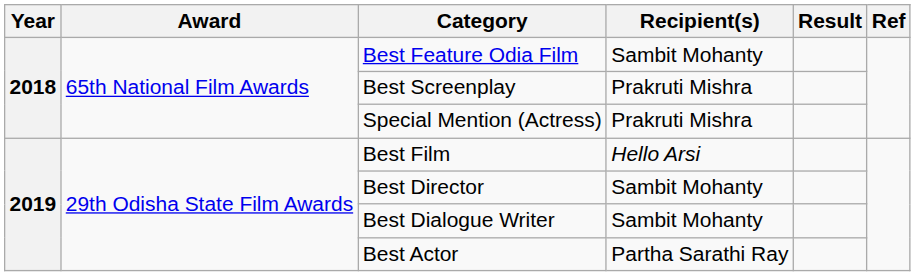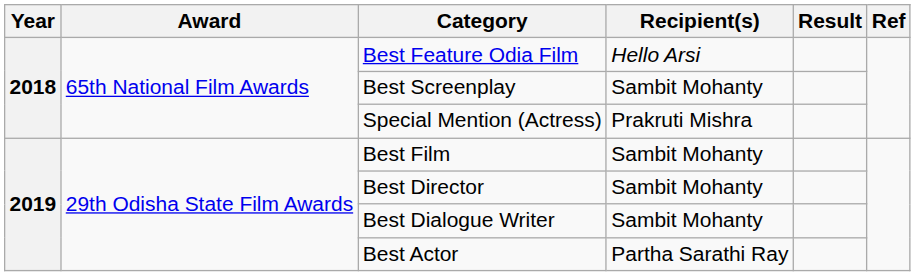Best Feature Odia Film | Recipient(s): Sambit Mohanty -> Hello Arsi
Best Screenplay | Recipient(s): Prakruti Mishra -> Sambit Mohanty
Best Film | Recipient(s): Hello Arsi -> Sambit Mohanty
